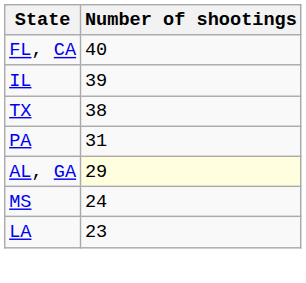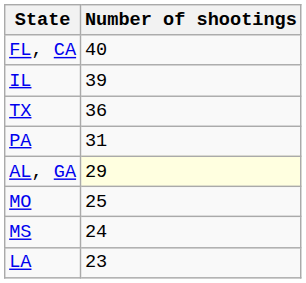TX | Number of shootings: 38 -> 36
+ row: MO | 25
